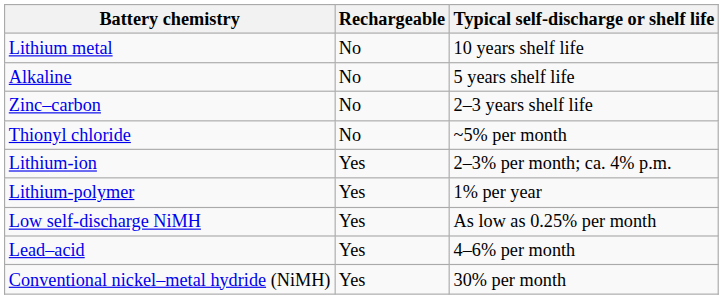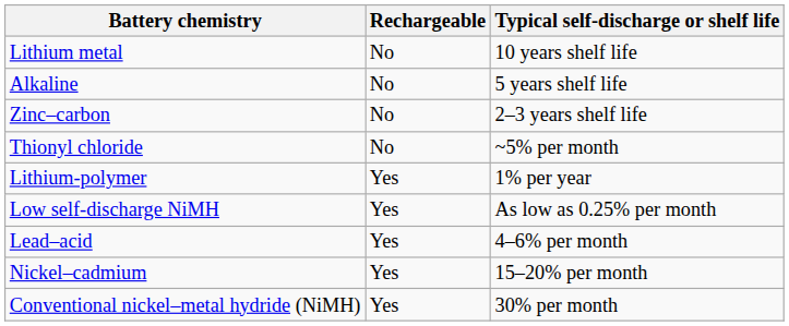- row: Lithium-ion | Yes | 2–3% per month; ca. 4% p.m.
+ row: Nickel–cadmium | Yes | 15–20% per month
